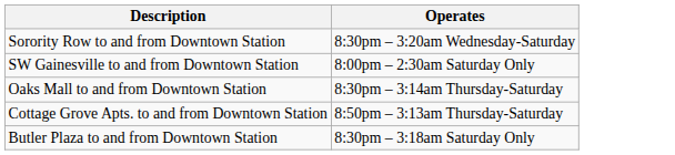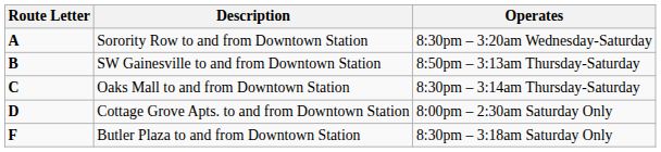+ column: Route Letter | A | B | C | D | F
SW Gainesville to and from Downtown Station | Operates: 8:00pm – 2:30am Saturday Only -> 8:50pm – 3:13am Thursday-Saturday
Cottage Grove Apts. to and from Downtown Station | Operates: 8:50pm – 3:13am Thursday-Saturday -> 8:00pm – 2:30am Saturday Only
